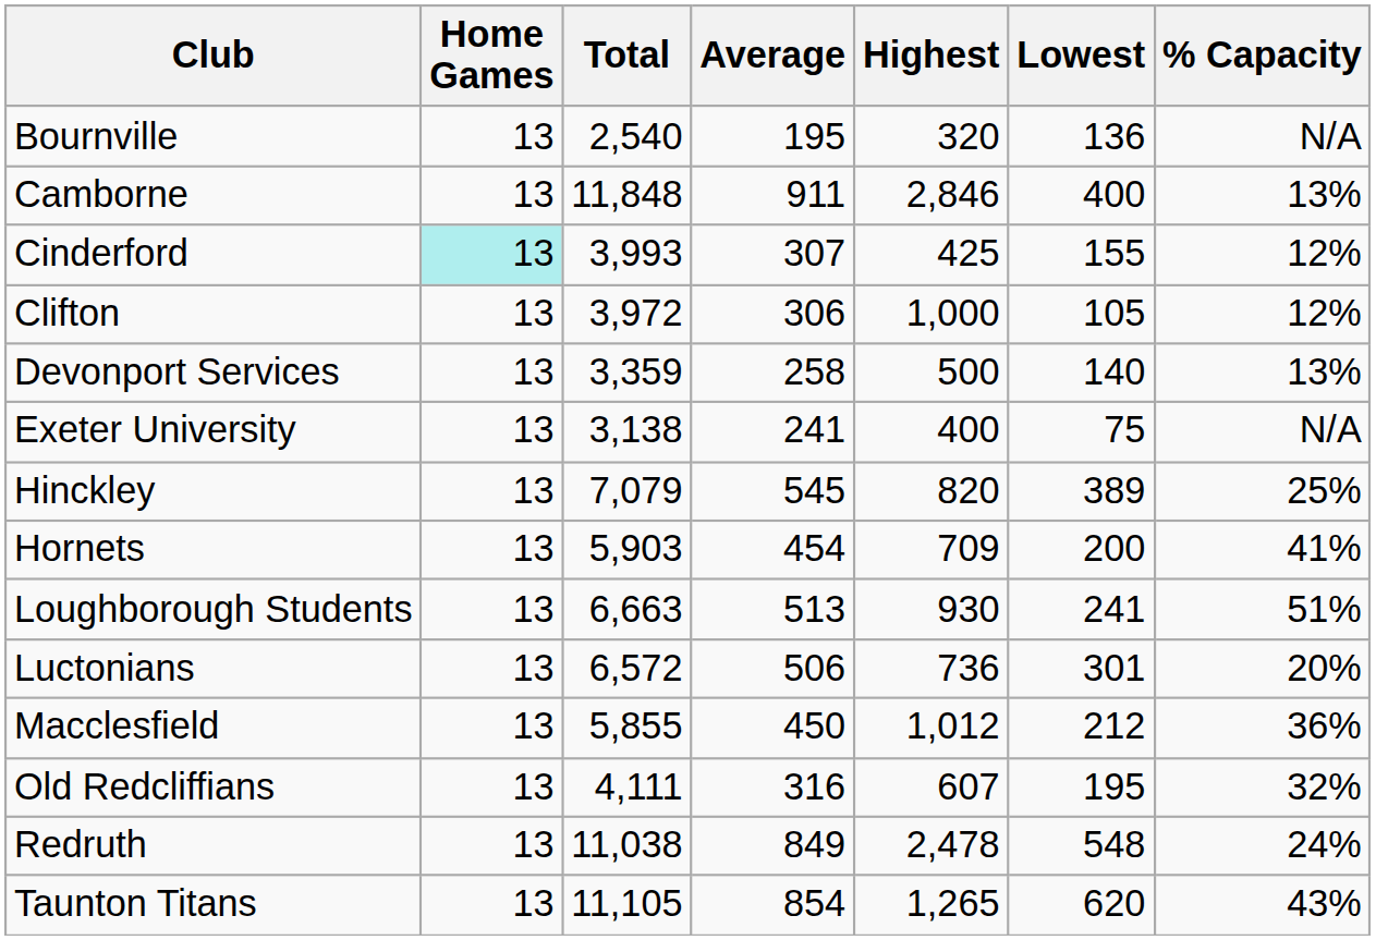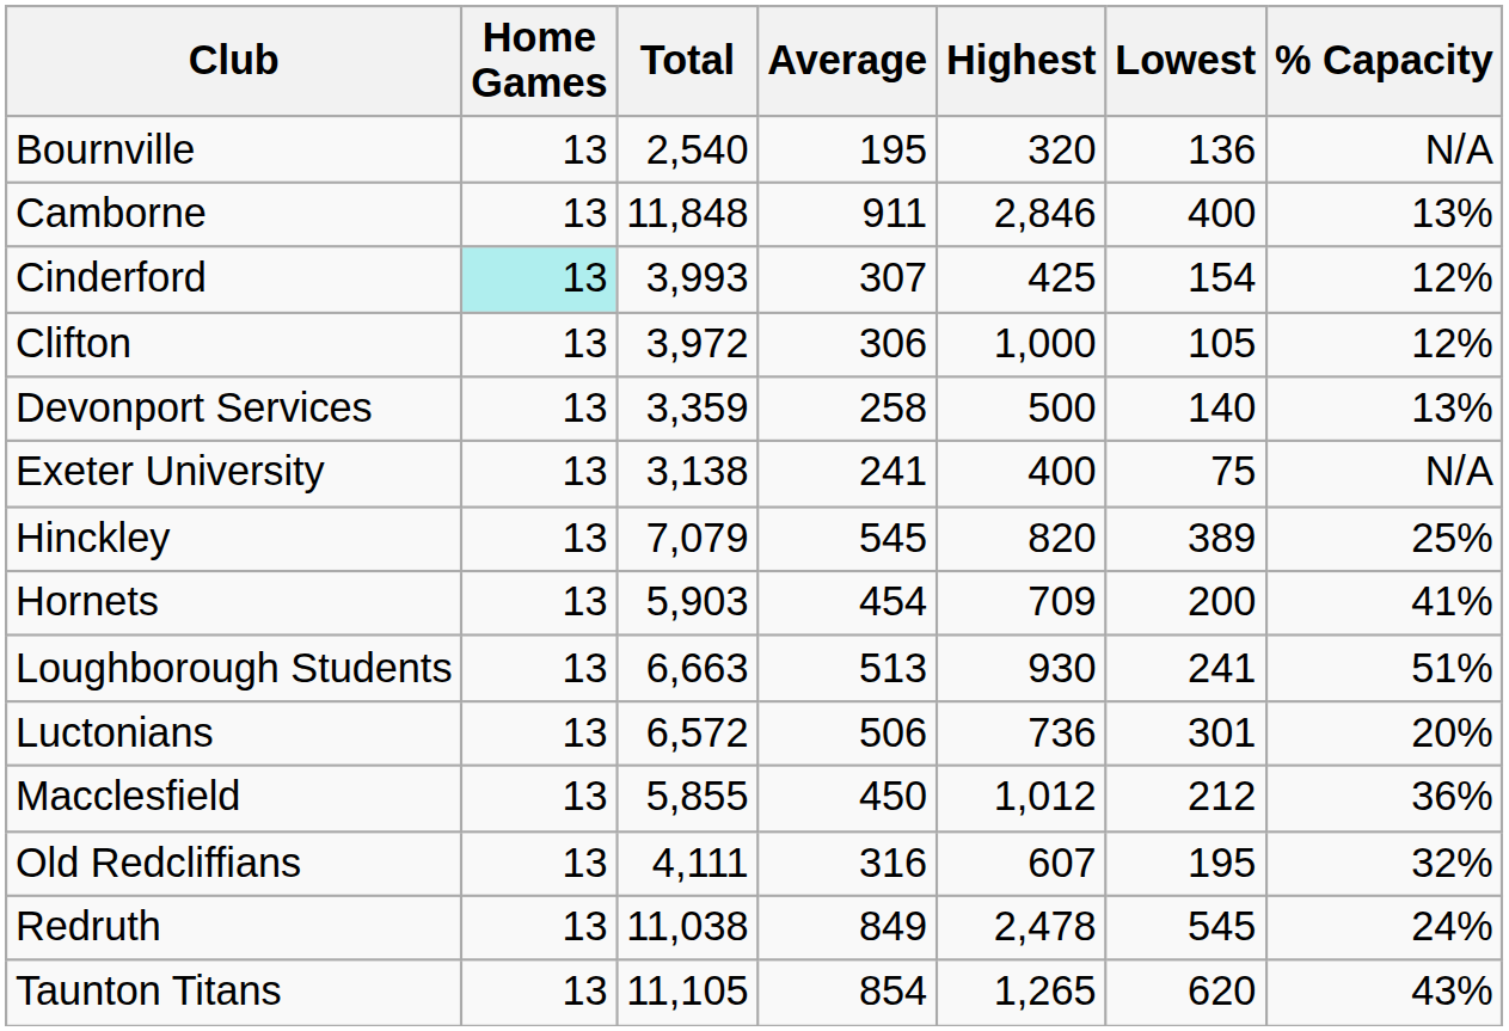Cinderford | Lowest: 155 -> 154
Redruth | Lowest: 548 -> 545
